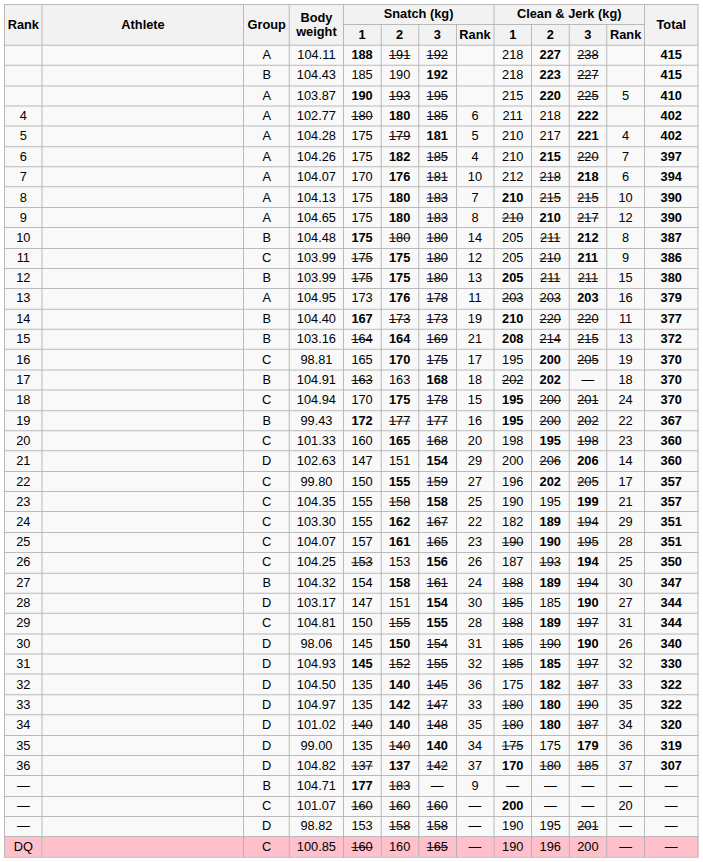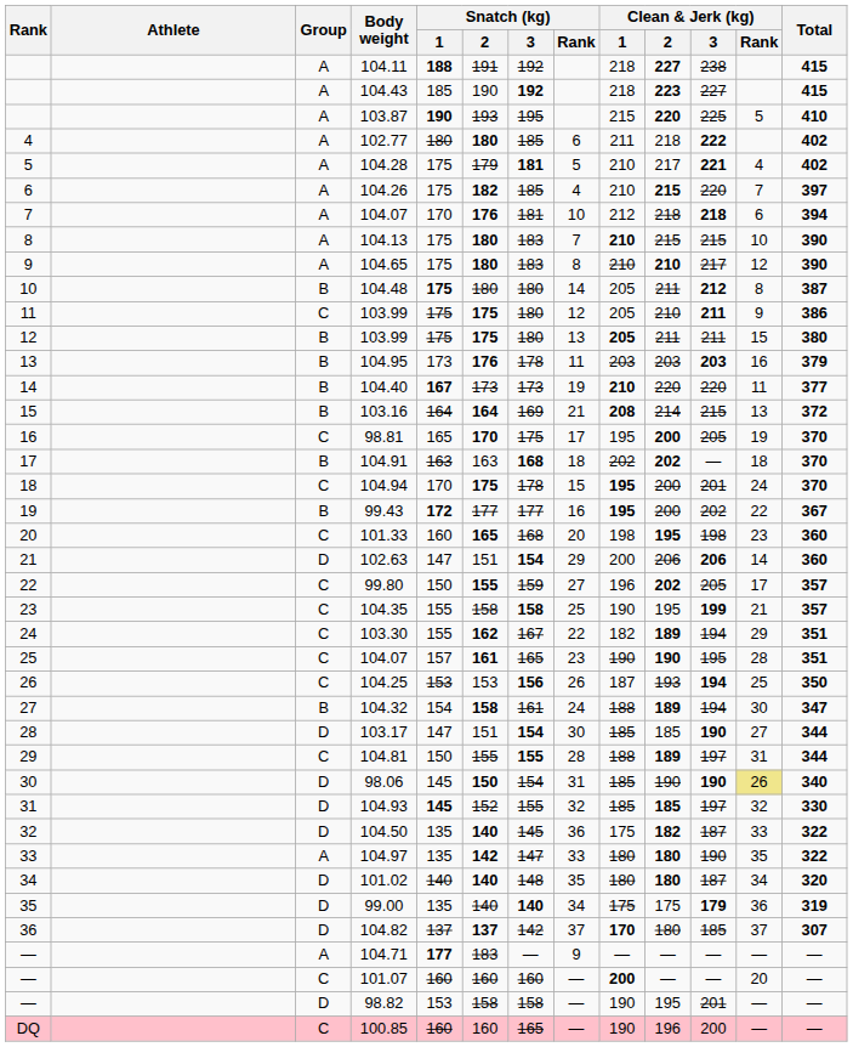104.43 | Group: B -> A
104.95 | Group: A -> B
98.06 | Clean & Jerk (kg) / Rank: no background -> khaki background
104.97 | Group: D -> A
104.71 | Group: B -> A
